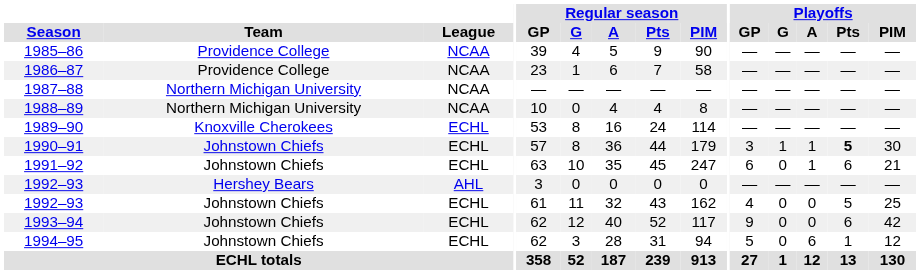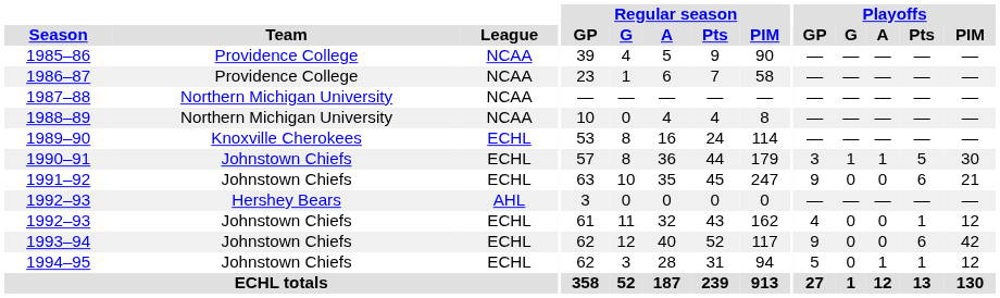1990–91 | Playoffs / Pts: bold -> normal
1991–92 | Playoffs / GP: 6 -> 9
1991–92 | Playoffs / A: 1 -> 0
1992–93 / Johnstown Chiefs | Playoffs / Pts: 5 -> 1
1992–93 / Johnstown Chiefs | Playoffs / PIM: 25 -> 12
1994–95 | Playoffs / A: 6 -> 1
